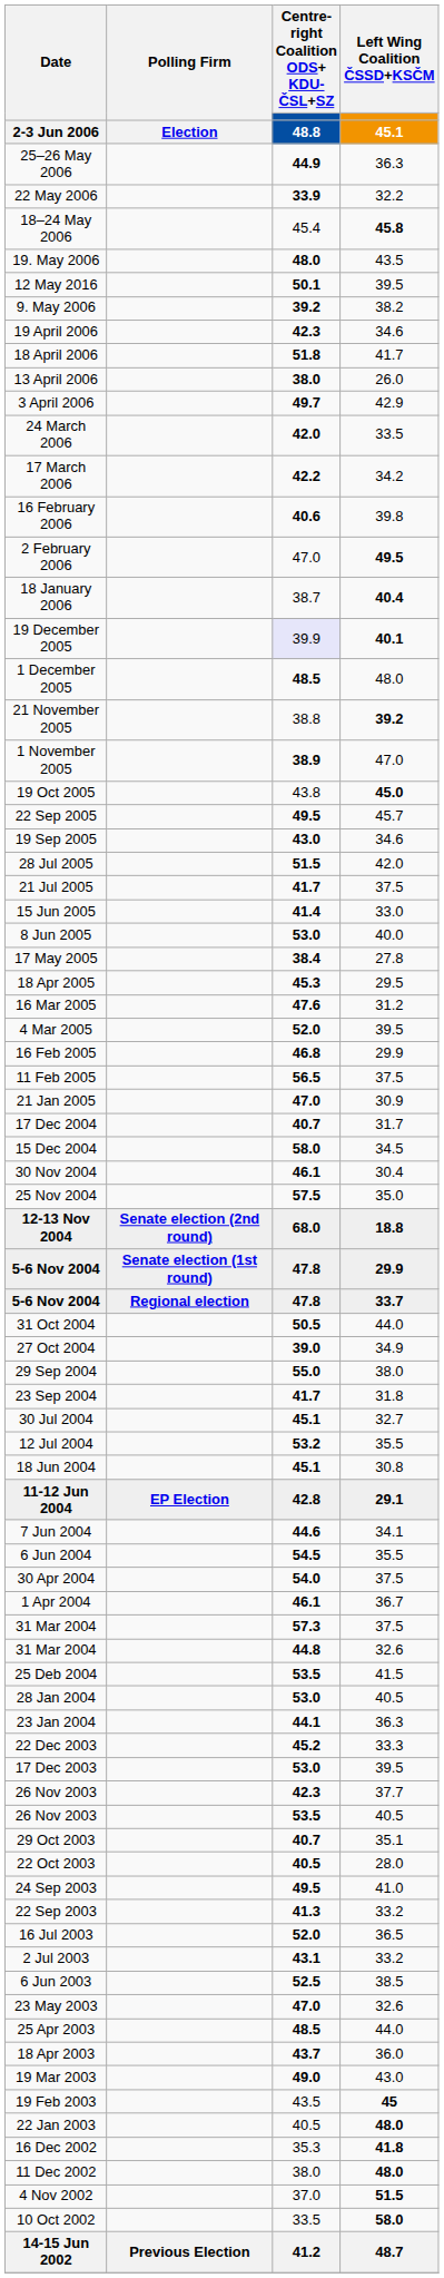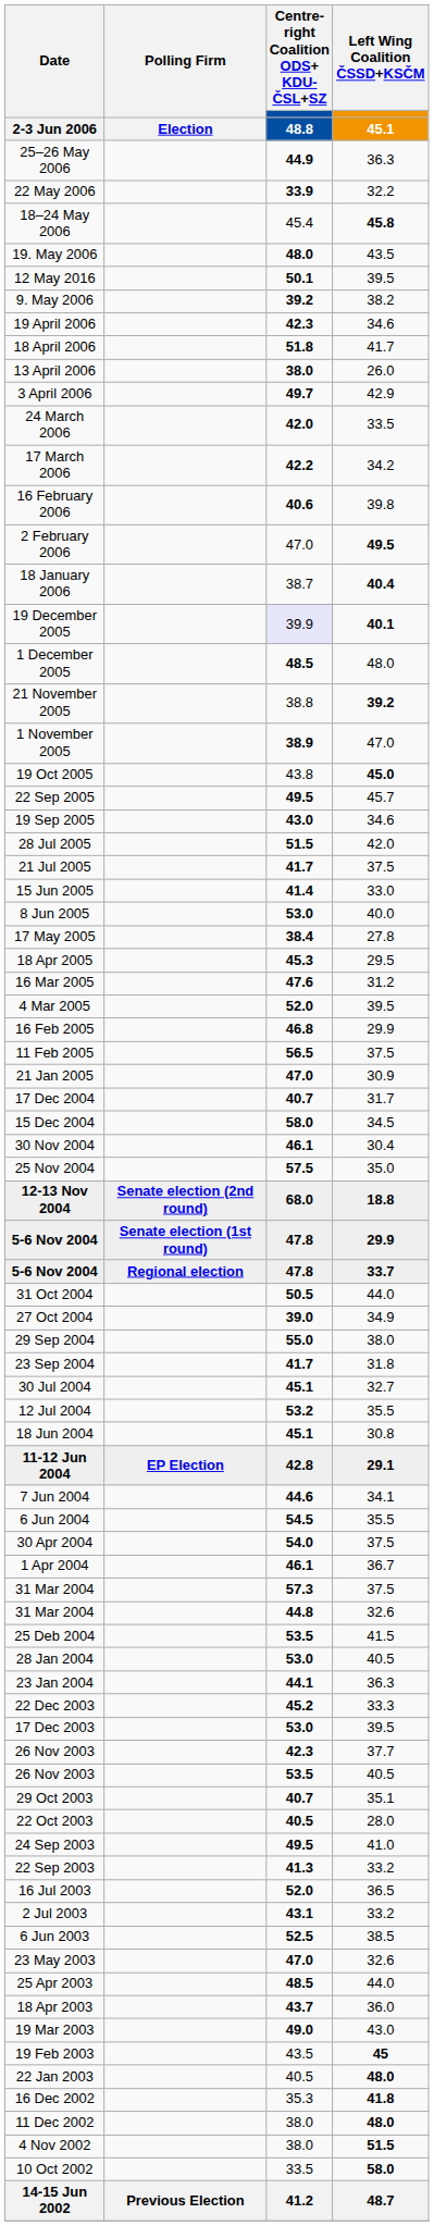4 Nov 2002 | Centre-right Coalition ODS+ KDU-ČSL+SZ / 48.8: 37.0 -> 38.0
